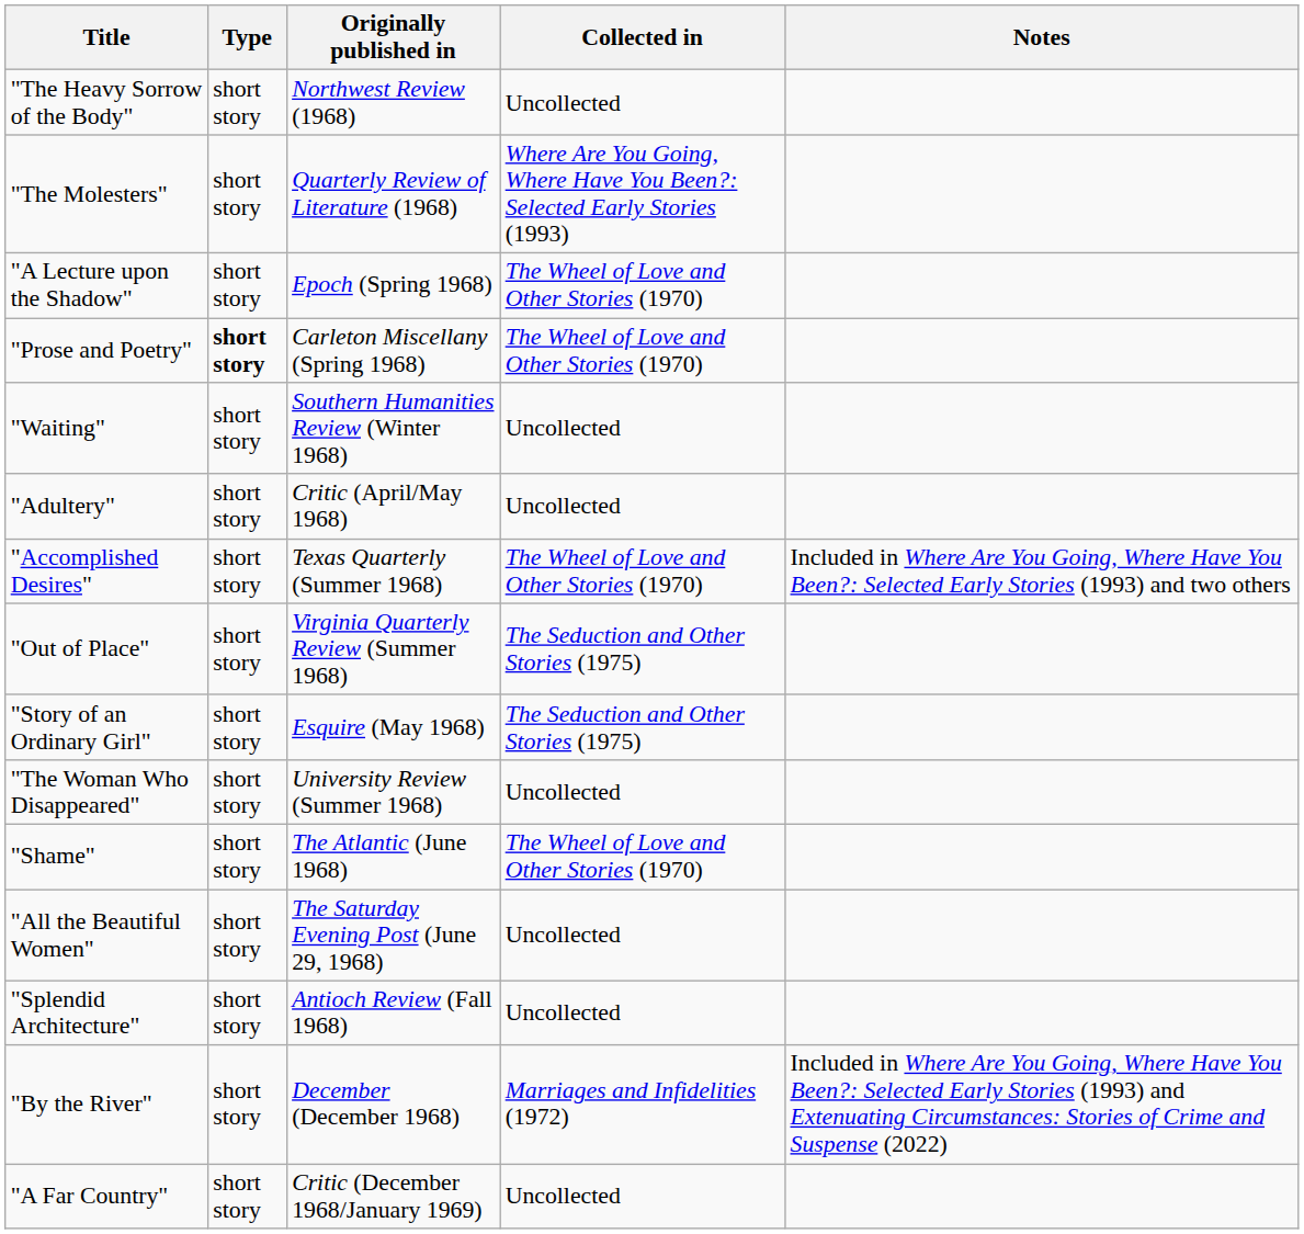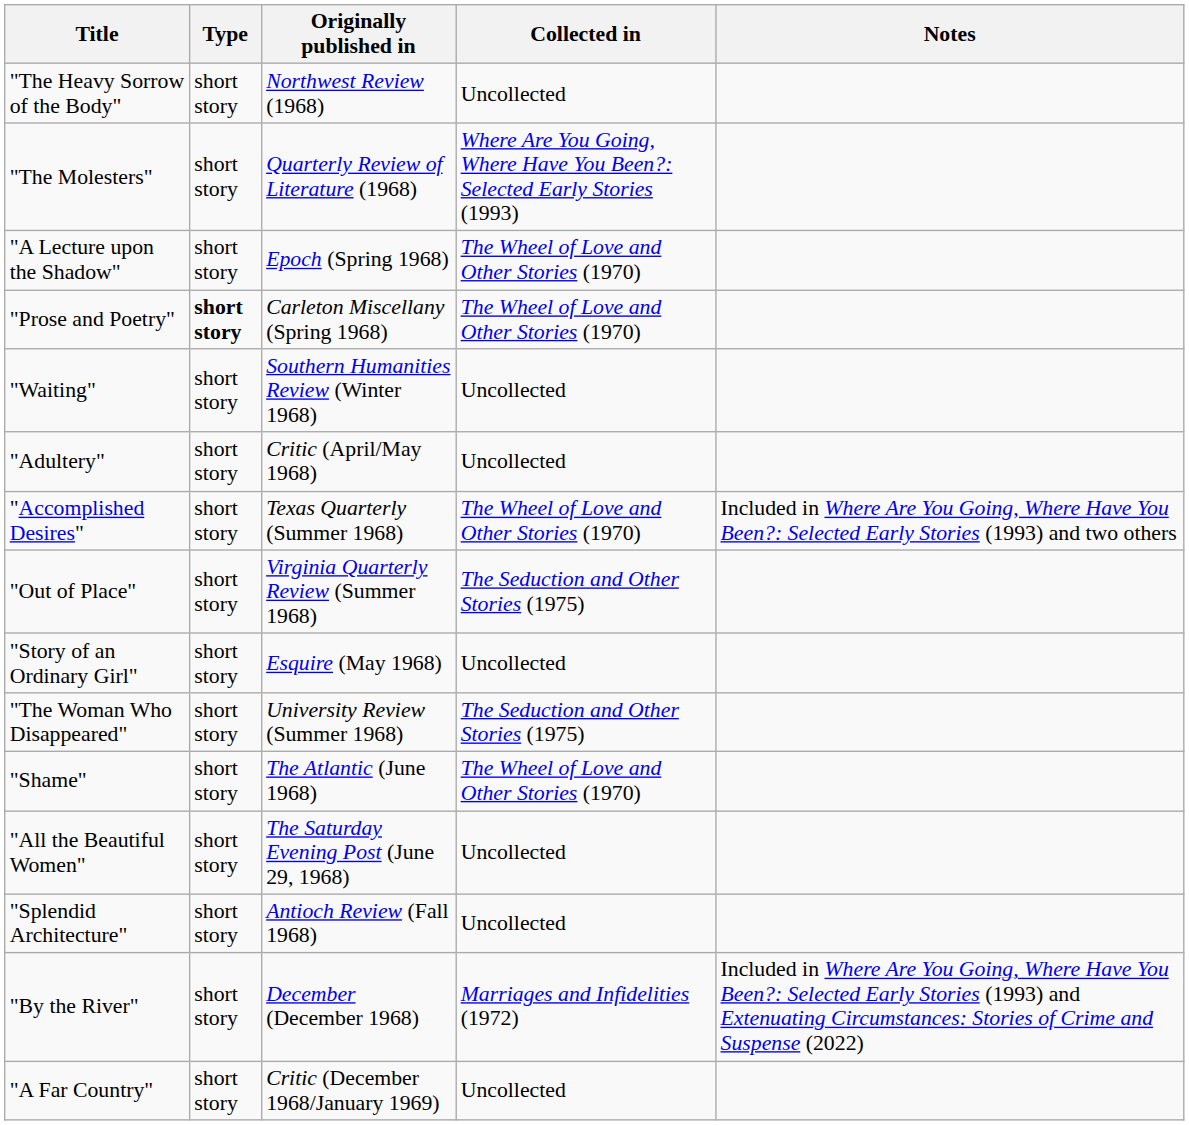"Story of an Ordinary Girl" | Collected in: The Seduction and Other Stories (1975) -> Uncollected
"The Woman Who Disappeared" | Collected in: Uncollected -> The Seduction and Other Stories (1975)
